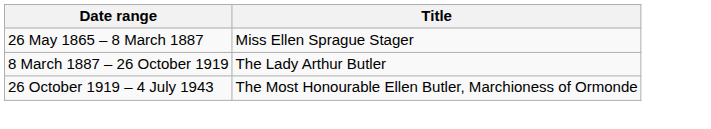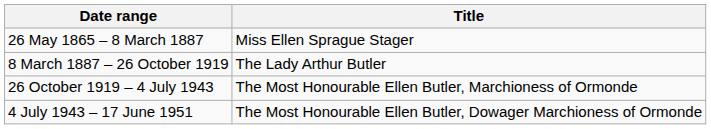+ row: 4 July 1943 – 17 June 1951 | The Most Honourable Ellen Butler, Dowager Marchioness of Ormonde
